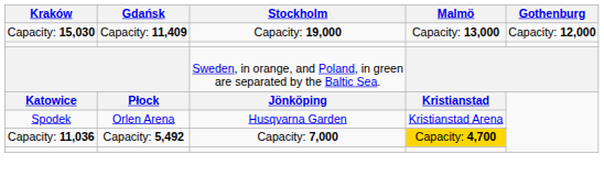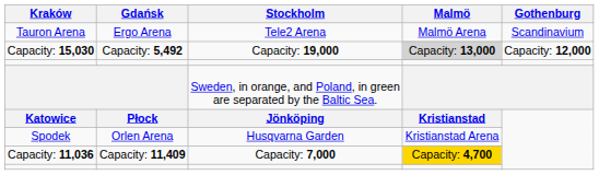+ row: Tauron Arena | Ergo Arena | Tele2 Arena | Malmö Arena | Scandinavium
Capacity: 19,000 | Gdańsk: Capacity: 11,409 -> Capacity: 5,492
Capacity: 19,000 | Malmö: no background -> lightgrey background
Capacity: 7,000 | Gdańsk: Capacity: 5,492 -> Capacity: 11,409
